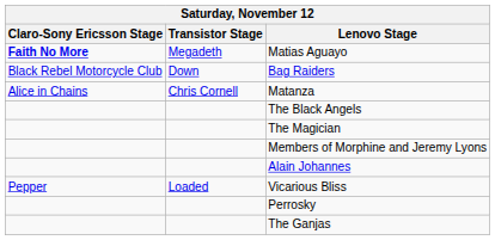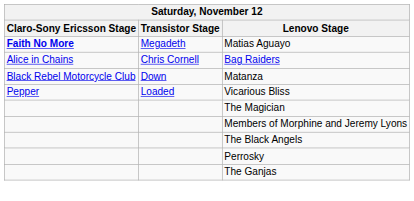Bag Raiders | Claro-Sony Ericsson Stage: Black Rebel Motorcycle Club -> Alice in Chains
Bag Raiders | Transistor Stage: Down -> Chris Cornell
Matanza | Claro-Sony Ericsson Stage: Alice in Chains -> Black Rebel Motorcycle Club
Matanza | Transistor Stage: Chris Cornell -> Down
rows swapped: Vicarious Bliss <-> The Black Angels
- row: Alain Johannes
